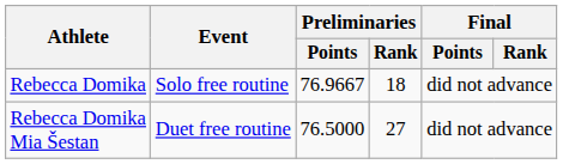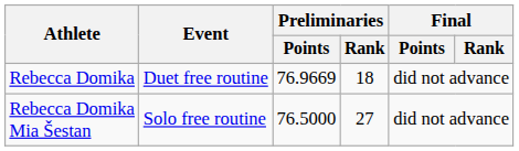Rebecca Domika | Event: Solo free routine -> Duet free routine
Rebecca Domika | Preliminaries / Points: 76.9667 -> 76.9669
Rebecca Domika Mia Šestan | Event: Duet free routine -> Solo free routine
